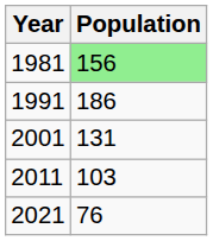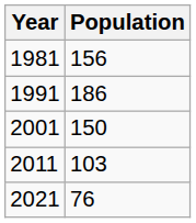1981 | Population: lightgreen background -> no background
2001 | Population: 131 -> 150
